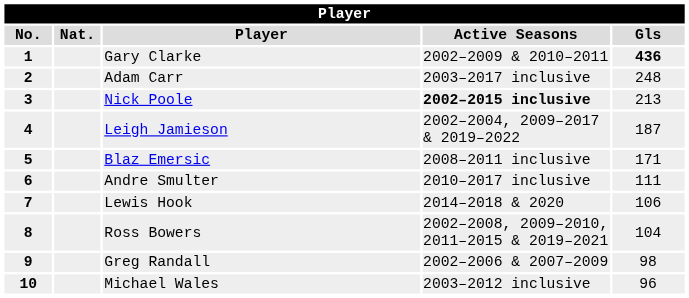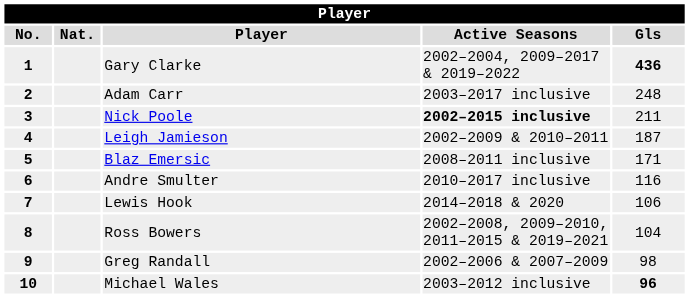Gary Clarke | Active Seasons: 2002–2009 & 2010–2011 -> 2002–2004, 2009–2017 & 2019–2022
Nick Poole | Gls: 213 -> 211
Leigh Jamieson | Active Seasons: 2002–2004, 2009–2017 & 2019–2022 -> 2002–2009 & 2010–2011
Andre Smulter | Gls: 111 -> 116
Michael Wales | Gls: normal -> bold
